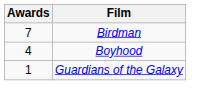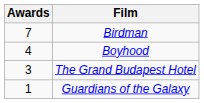+ row: 3 | The Grand Budapest Hotel
